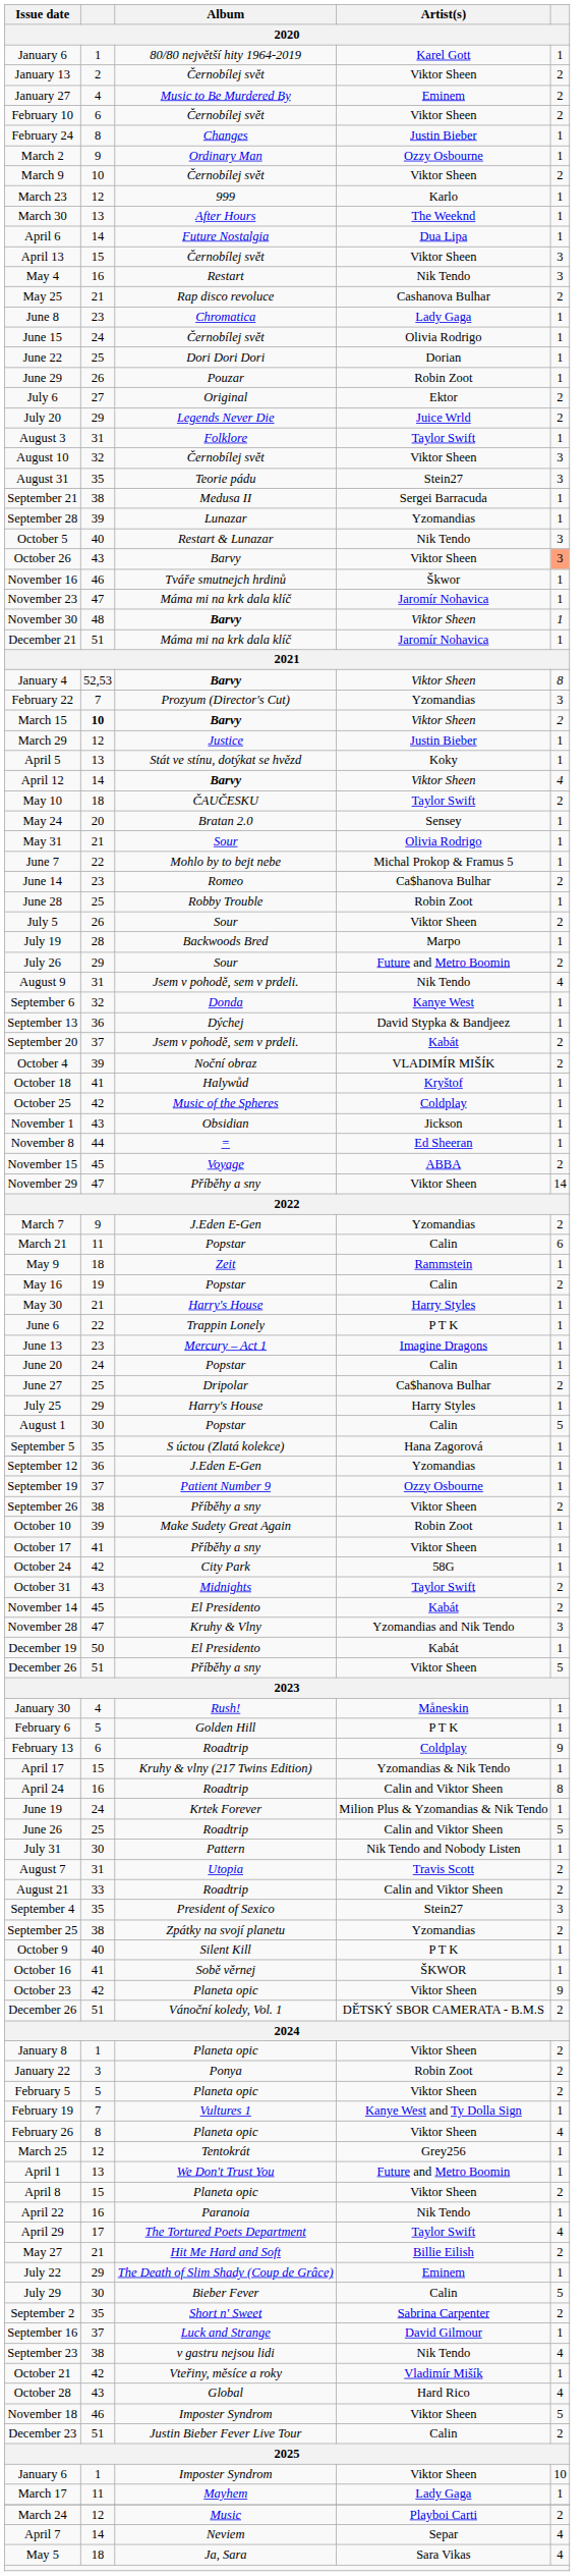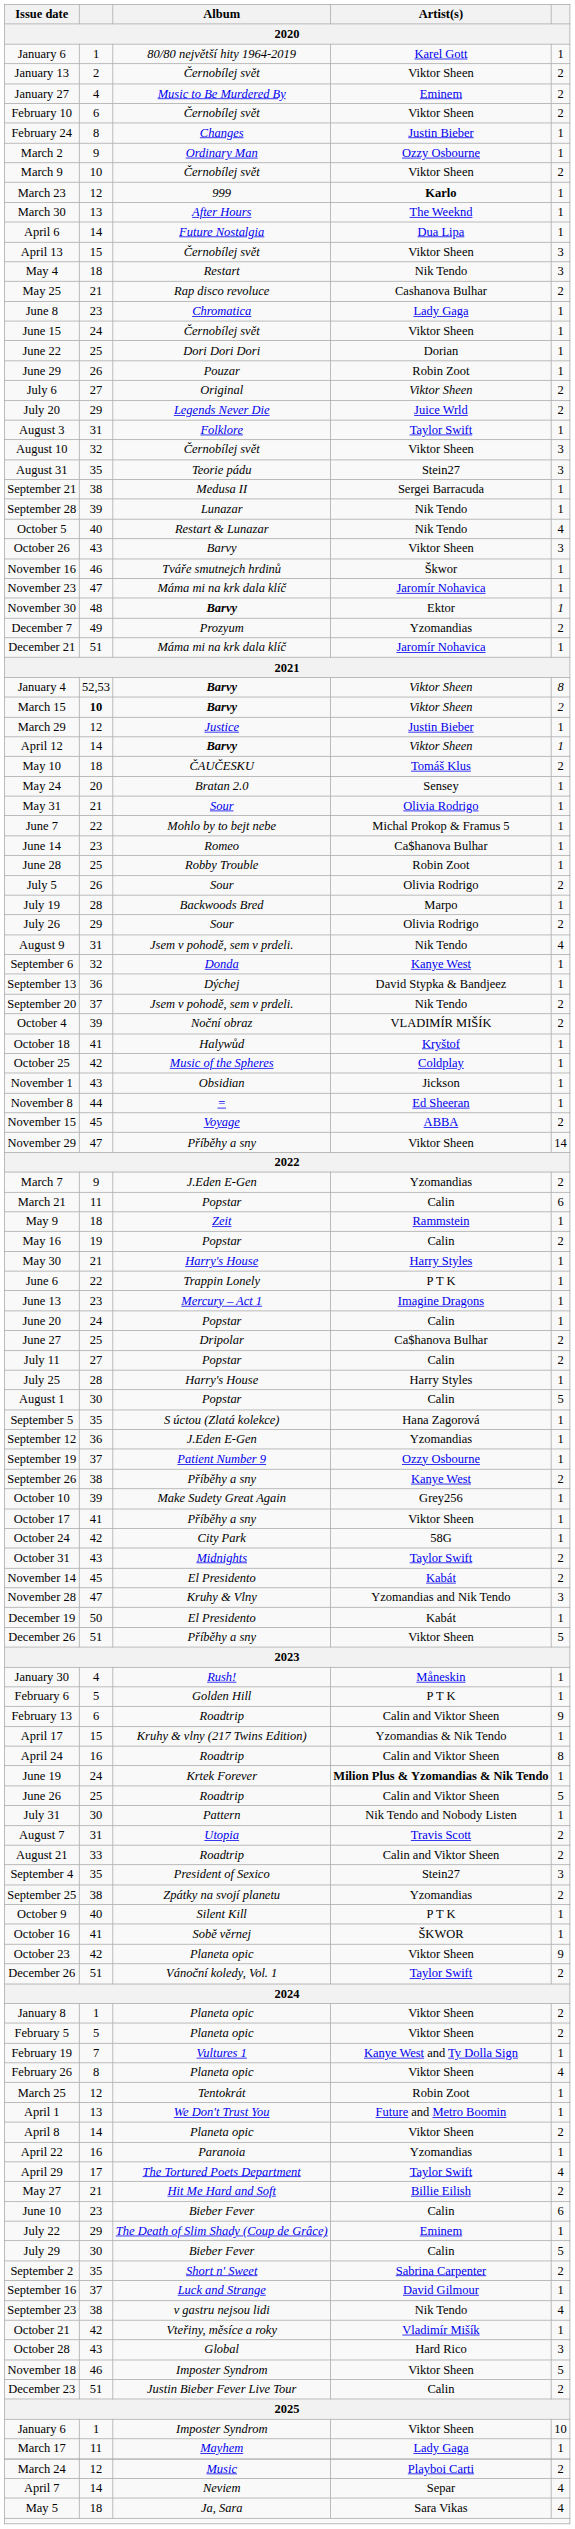March 23 | Artist(s): normal -> bold
May 4 | column 2: 16 -> 18
June 15 | Artist(s): Olivia Rodrigo -> Viktor Sheen
July 6 | Artist(s): Ektor -> Viktor Sheen
September 28 | Artist(s): Yzomandias -> Nik Tendo
October 5 | column 5: 3 -> 4
October 26 | column 5: lightsalmon background -> no background
November 30 | Artist(s): Viktor Sheen -> Ektor
+ row: December 7 | 49 | Prozyum | Yzomandias | 2
- row: February 22 | 7 | Prozyum (Director's Cut) | Yzomandias | 3
- row: April 5 | 13 | Stát ve stínu, dotýkat se hvězd | Koky | 1
April 12 | column 5: 4 -> 1
May 10 | Artist(s): Taylor Swift -> Tomáš Klus
June 14 | column 5: 2 -> 1
July 5 | Artist(s): Viktor Sheen -> Olivia Rodrigo
July 26 | Artist(s): Future and Metro Boomin -> Olivia Rodrigo
September 20 | Artist(s): Kabát -> Nik Tendo
+ row: July 11 | 27 | Popstar | Calin | 2
July 25 | column 2: 29 -> 28
September 26 | Artist(s): Viktor Sheen -> Kanye West
October 10 | Artist(s): Robin Zoot -> Grey256
February 13 | Artist(s): Coldplay -> Calin and Viktor Sheen
June 19 | Artist(s): normal -> bold
December 26 / Vánoční koledy, Vol. 1 | Artist(s): DĚTSKÝ SBOR CAMERATA - B.M.S -> Taylor Swift
- row: January 22 | 3 | Ponya | Robin Zoot | 2
March 25 | Artist(s): Grey256 -> Robin Zoot
April 8 | column 2: 15 -> 14
April 22 | Artist(s): Nik Tendo -> Yzomandias
+ row: June 10 | 23 | Bieber Fever | Calin | 6
October 28 | column 5: 4 -> 3
